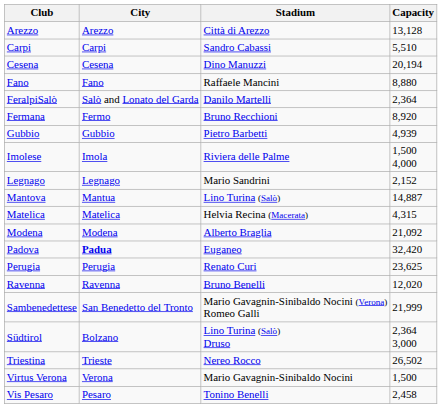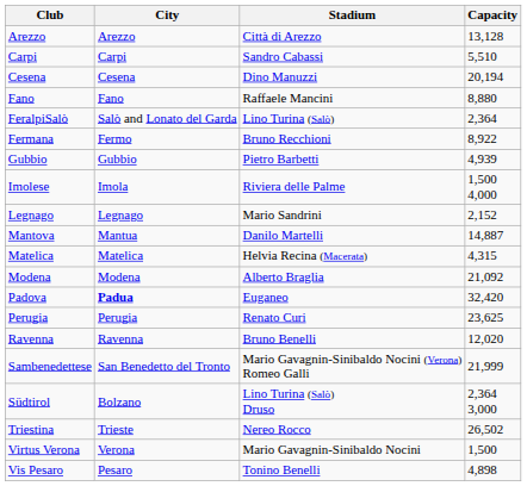FeralpiSalò | Stadium: Danilo Martelli -> Lino Turina (Salò)
Fermana | Capacity: 8,920 -> 8,922
Mantova | Stadium: Lino Turina (Salò) -> Danilo Martelli
Vis Pesaro | Capacity: 2,458 -> 4,898
